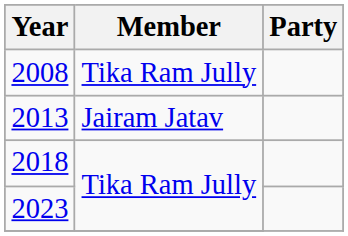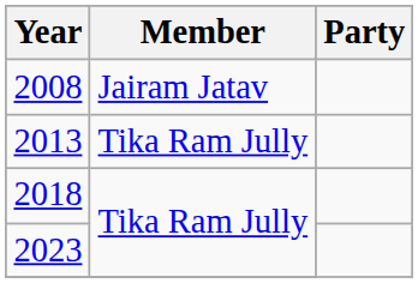2008 | Member: Tika Ram Jully -> Jairam Jatav
2013 | Member: Jairam Jatav -> Tika Ram Jully
